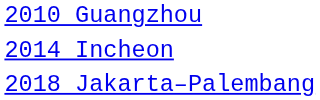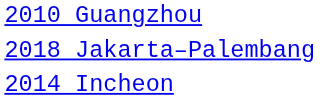rows swapped: 2014 Incheon <-> 2018 Jakarta–Palembang
